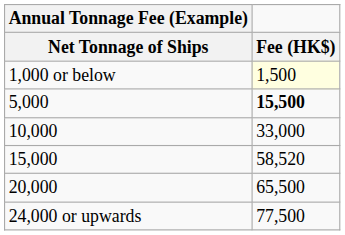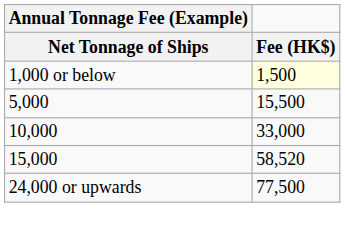5,000 | Fee (HK$): bold -> normal
- row: 20,000 | 65,500
